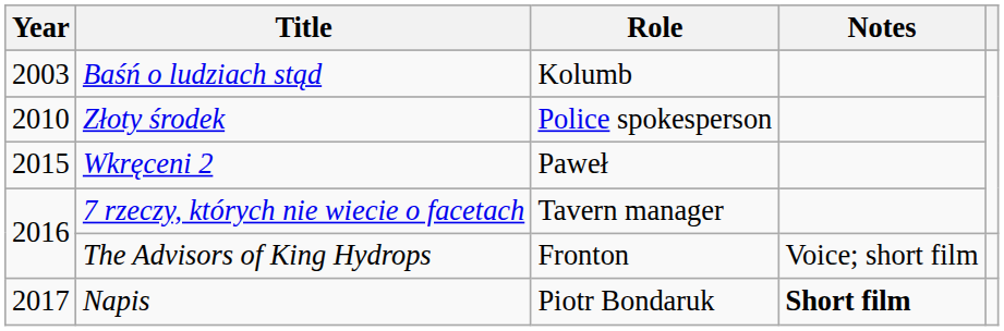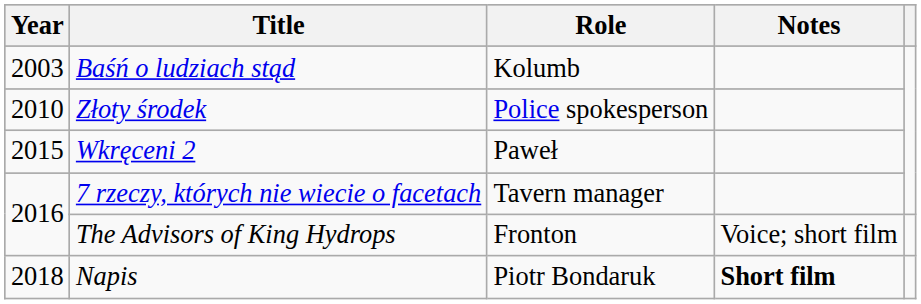Napis | Year: 2017 -> 2018
